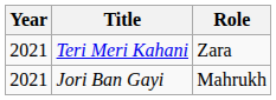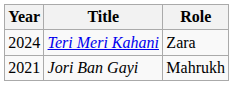Teri Meri Kahani | Year: 2021 -> 2024
